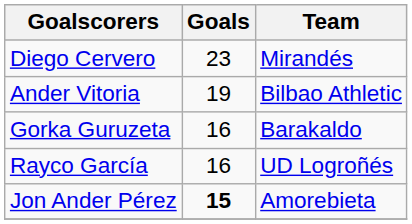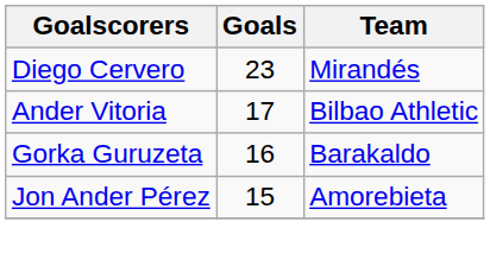Ander Vitoria | Goals: 19 -> 17
- row: Rayco García | 16 | UD Logroñés
Jon Ander Pérez | Goals: bold -> normal
